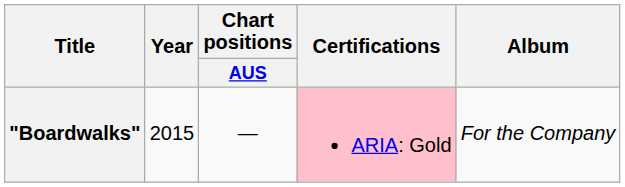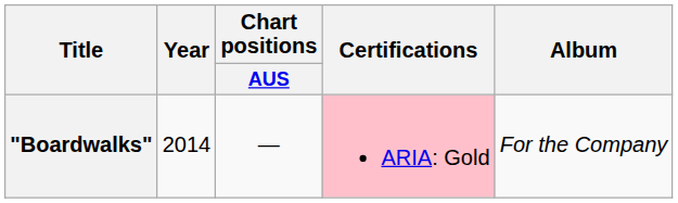"Boardwalks" | Year: 2015 -> 2014
